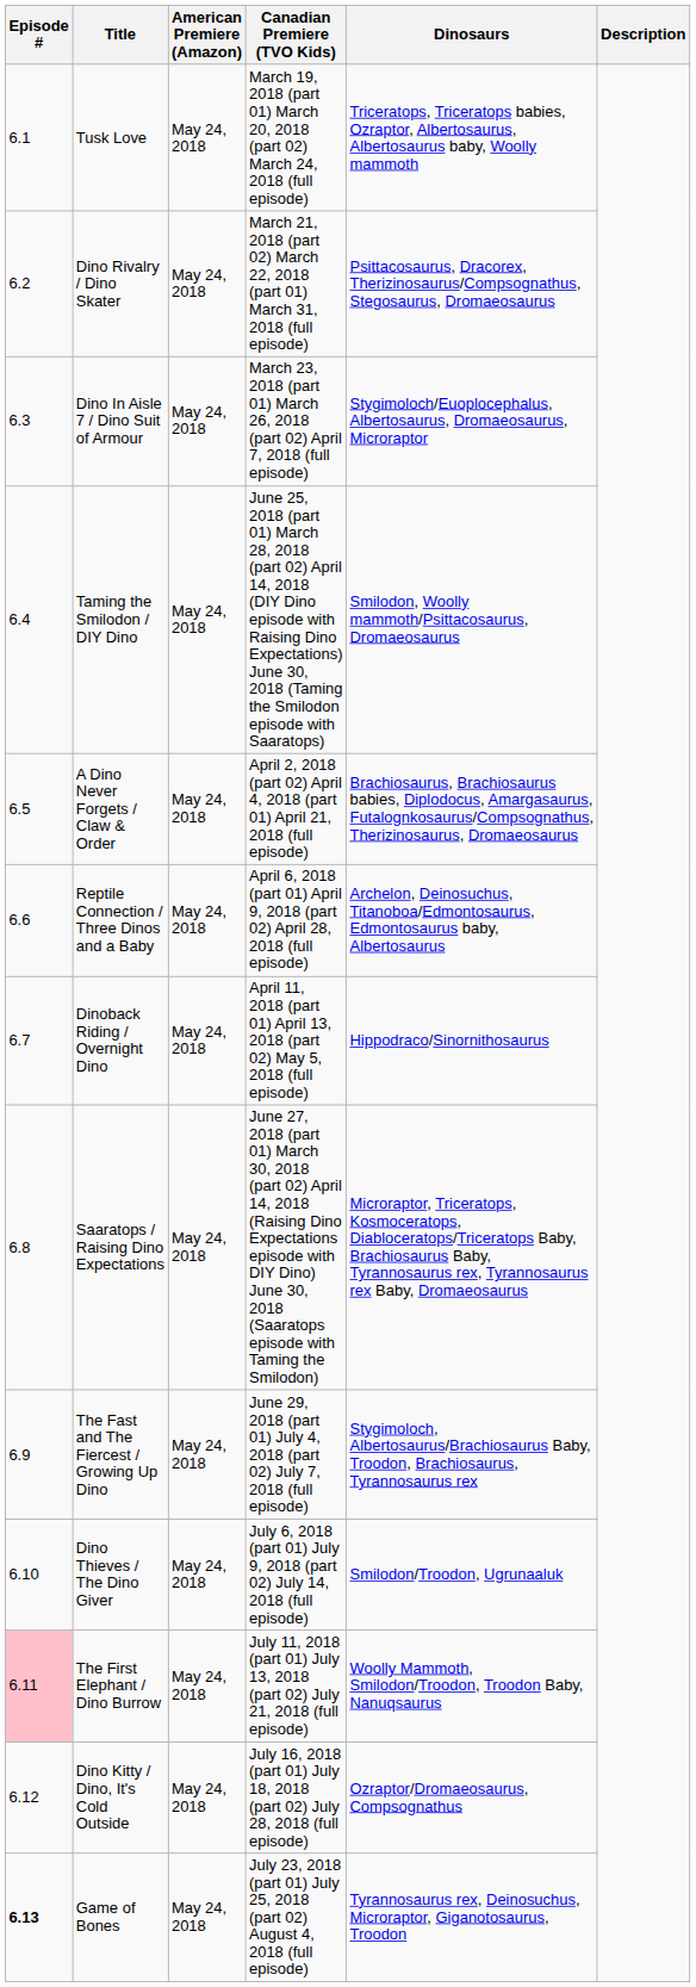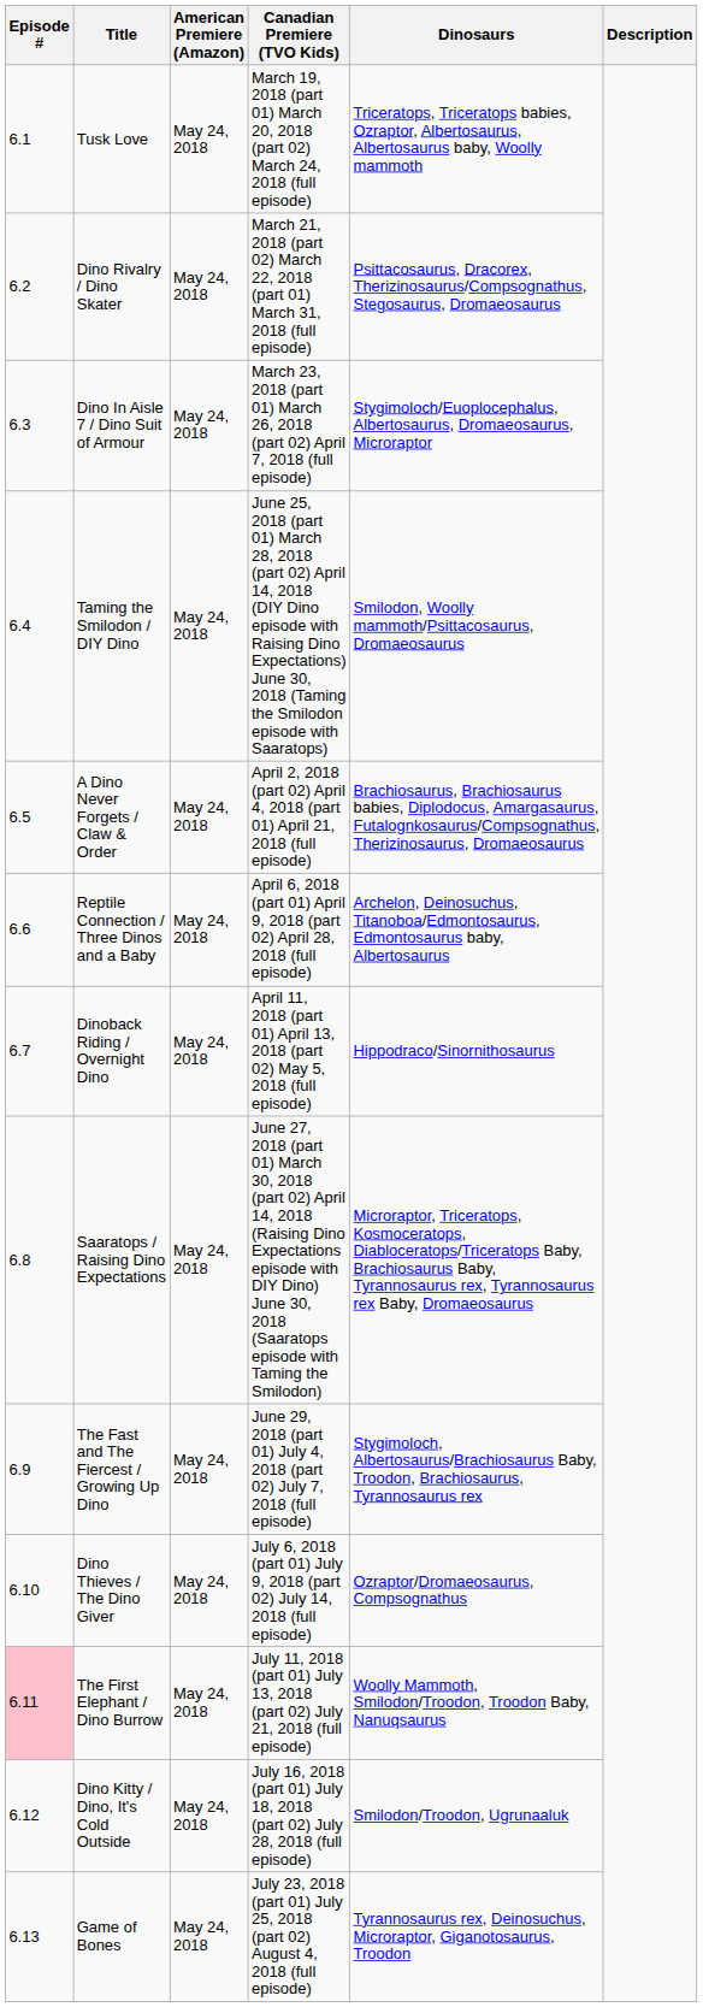Dino Thieves / The Dino Giver | Dinosaurs: Smilodon/Troodon, Ugrunaaluk -> Ozraptor/Dromaeosaurus, Compsognathus
Dino Kitty / Dino, It's Cold Outside | Dinosaurs: Ozraptor/Dromaeosaurus, Compsognathus -> Smilodon/Troodon, Ugrunaaluk
Game of Bones | Episode #: bold -> normal
